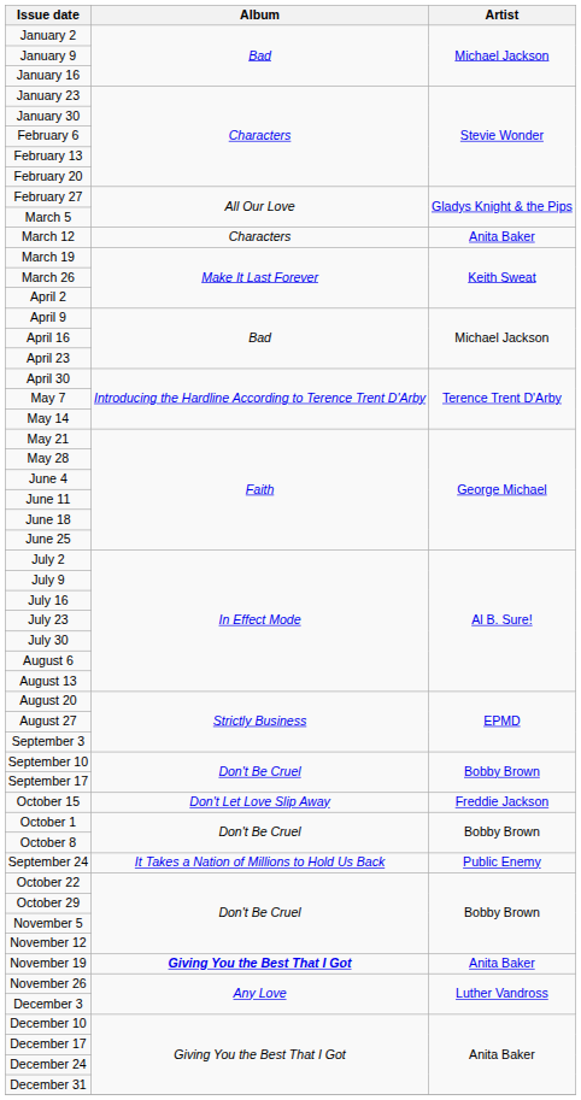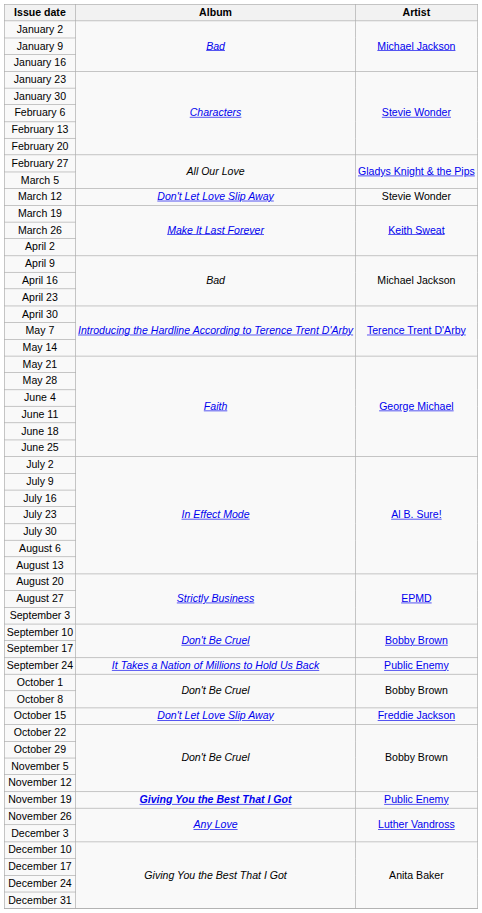March 12 | Album: Characters -> Don't Let Love Slip Away
March 12 | Artist: Anita Baker -> Stevie Wonder
rows swapped: September 24 <-> October 15
November 19 | Artist: Anita Baker -> Public Enemy
